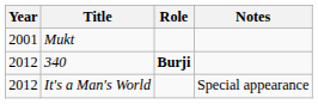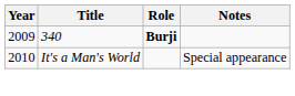- row: 2001 | Mukt
340 | Year: 2012 -> 2009
It's a Man's World | Year: 2012 -> 2010
